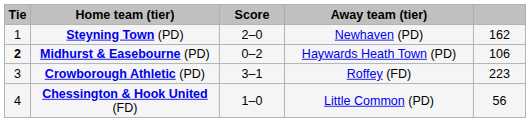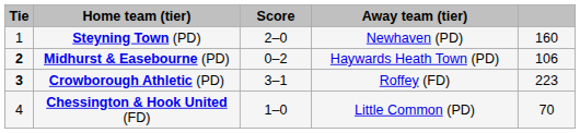Steyning Town (PD) | column 5: 162 -> 160
Crowborough Athletic (PD) | Tie: normal -> bold
Chessington & Hook United (FD) | column 5: 56 -> 70
